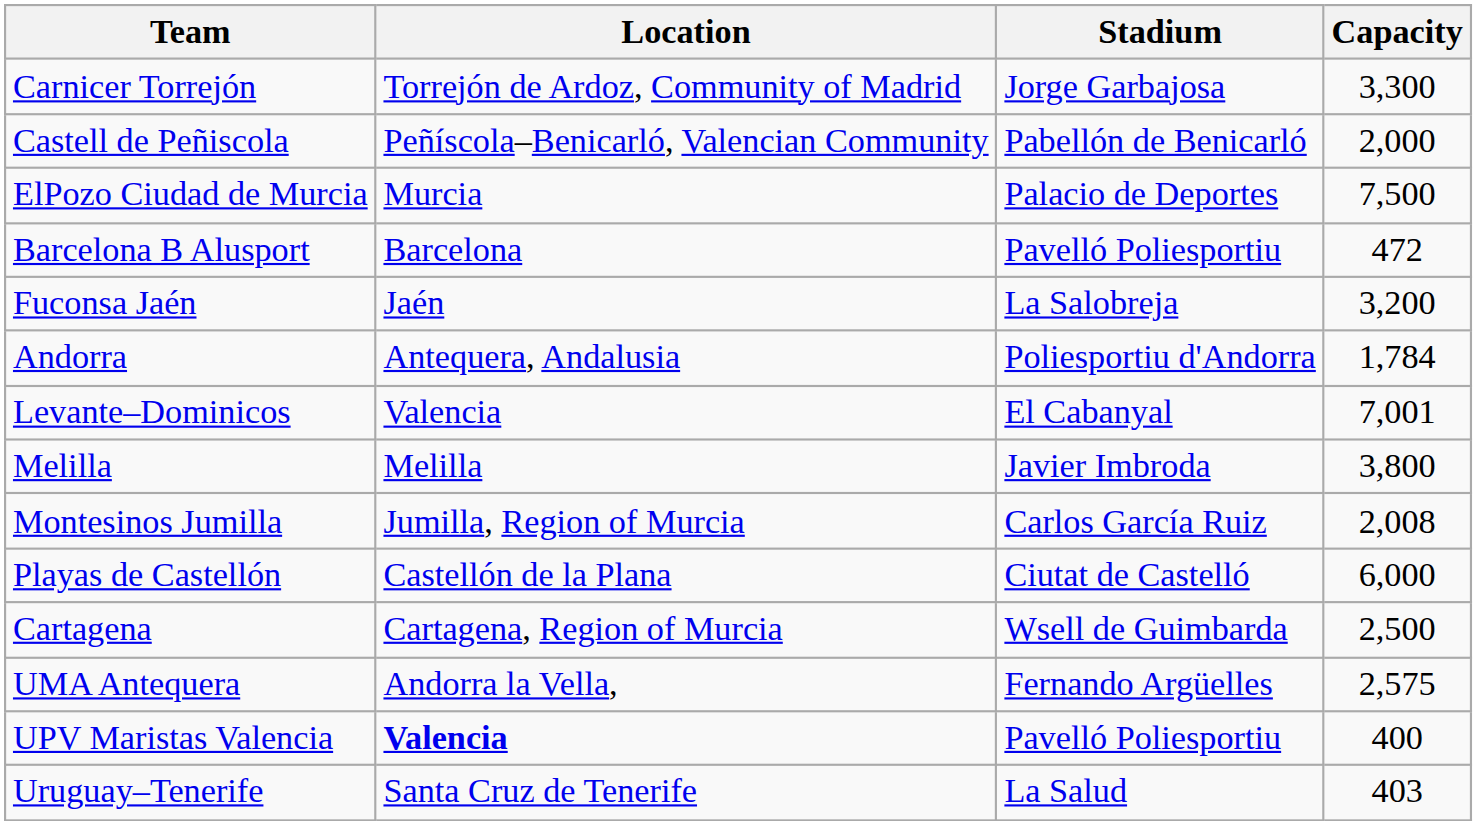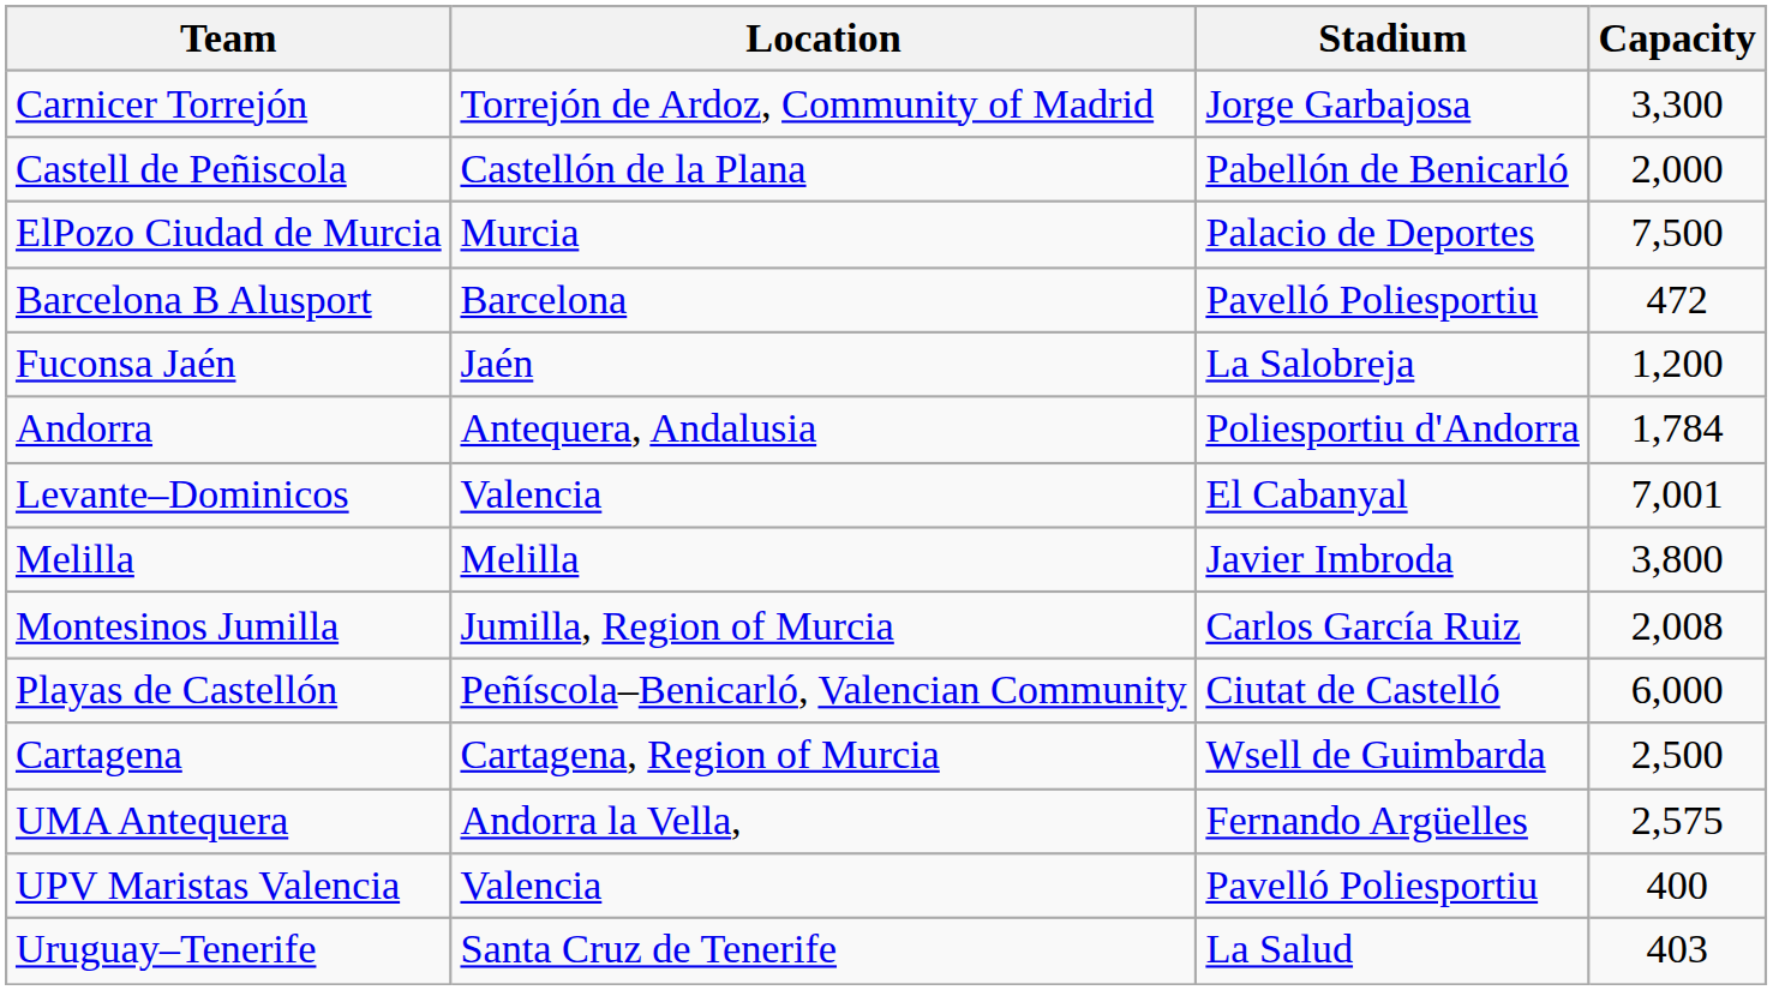Castell de Peñiscola | Location: Peñíscola–Benicarló, Valencian Community -> Castellón de la Plana
Fuconsa Jaén | Capacity: 3,200 -> 1,200
Playas de Castellón | Location: Castellón de la Plana -> Peñíscola–Benicarló, Valencian Community
UPV Maristas Valencia | Location: bold -> normal
